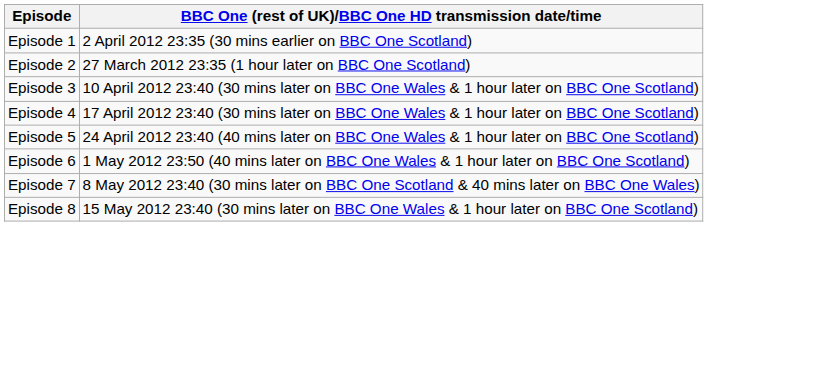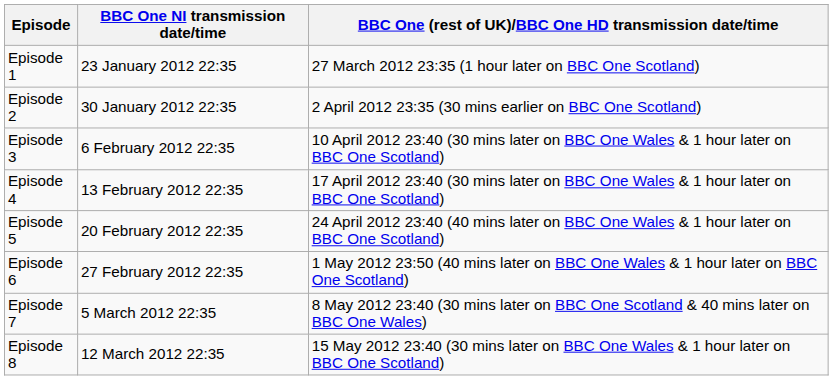+ column: BBC One NI transmission date/time | 23 January 2012 22:35 | 30 January 2012 22:35 | 6 February 2012 22:35 | 13 February 2012 22:35 | 20 February 2012 22:35 | 27 February 2012 22:35 | 5 March 2012 22:35 | 12 March 2012 22:35
Episode 1 | BBC One (rest of UK)/BBC One HD transmission date/time: 2 April 2012 23:35 (30 mins earlier on BBC One Scotland) -> 27 March 2012 23:35 (1 hour later on BBC One Scotland)
Episode 2 | BBC One (rest of UK)/BBC One HD transmission date/time: 27 March 2012 23:35 (1 hour later on BBC One Scotland) -> 2 April 2012 23:35 (30 mins earlier on BBC One Scotland)
